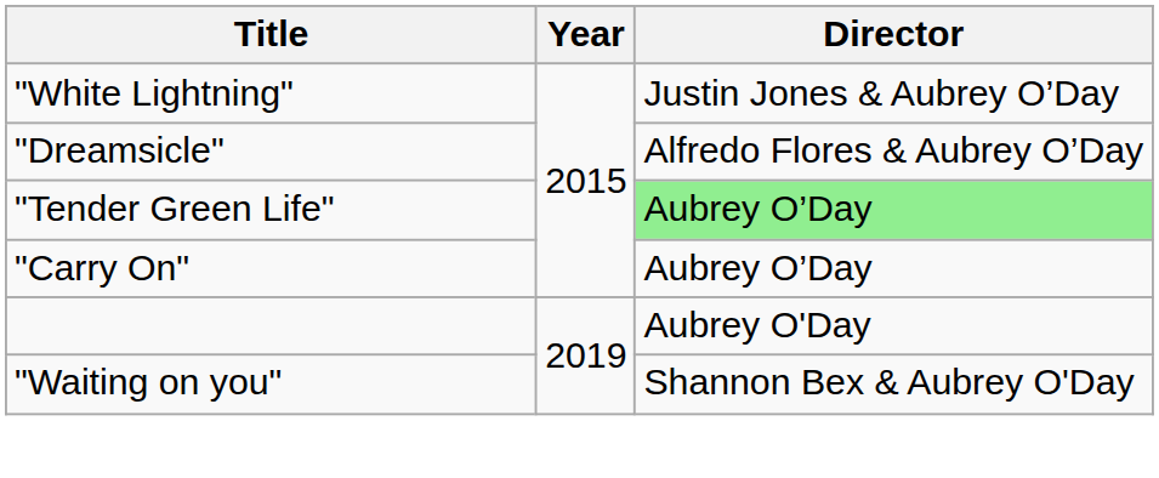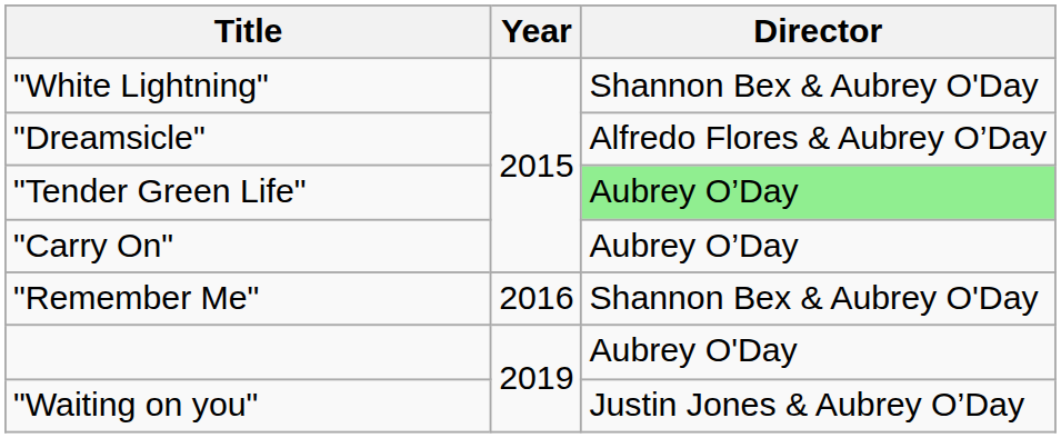"White Lightning" | Director: Justin Jones & Aubrey O’Day -> Shannon Bex & Aubrey O'Day
+ row: "Remember Me" | 2016 | Shannon Bex & Aubrey O'Day
"Waiting on you" | Director: Shannon Bex & Aubrey O'Day -> Justin Jones & Aubrey O’Day
